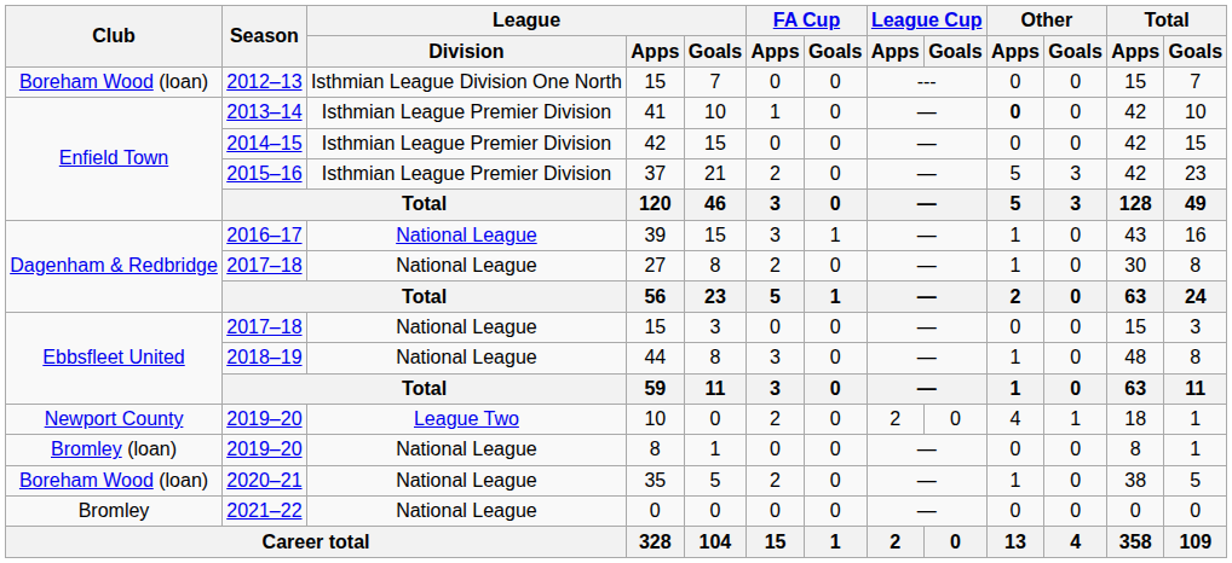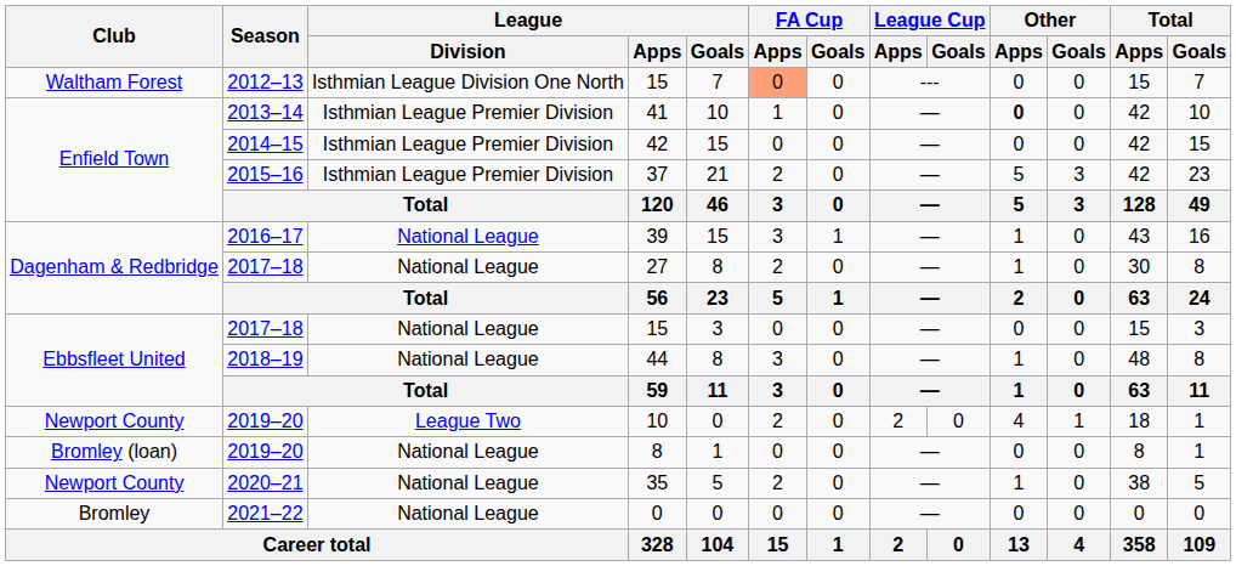2012–13 / 15 | Club: Boreham Wood (loan) -> Waltham Forest
2012–13 / 15 | FA Cup / Apps: no background -> lightsalmon background
35 | Club: Boreham Wood (loan) -> Newport County
